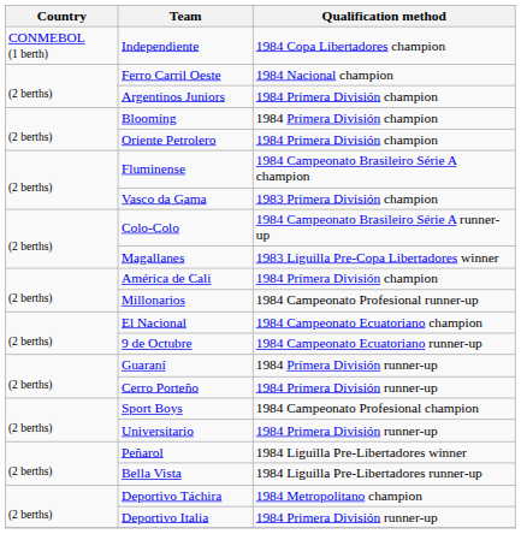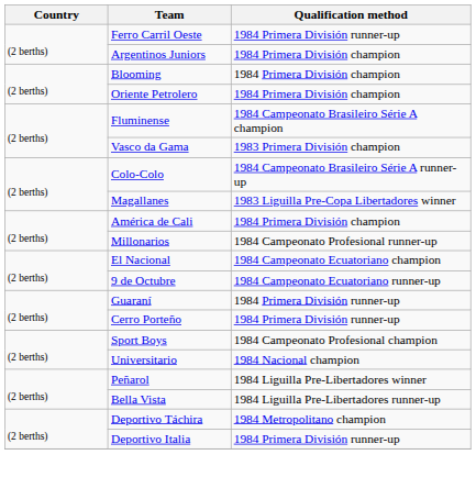- row: CONMEBOL (1 berth) | Independiente | 1984 Copa Libertadores champion
Ferro Carril Oeste | Qualification method: 1984 Nacional champion -> 1984 Primera División runner-up
Universitario | Qualification method: 1984 Primera División runner-up -> 1984 Nacional champion
